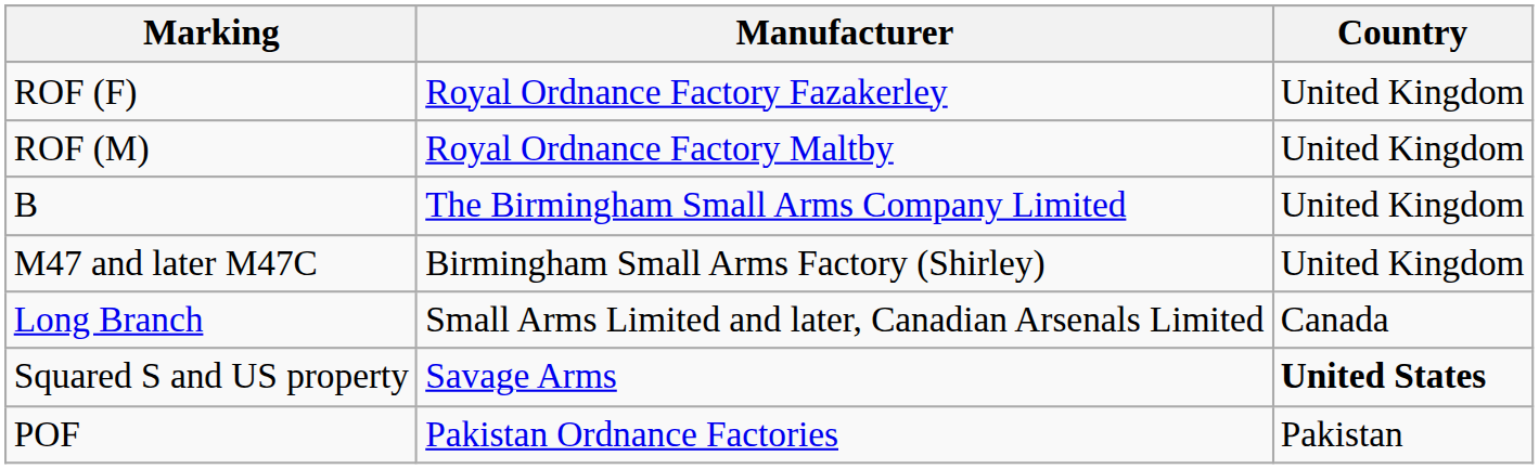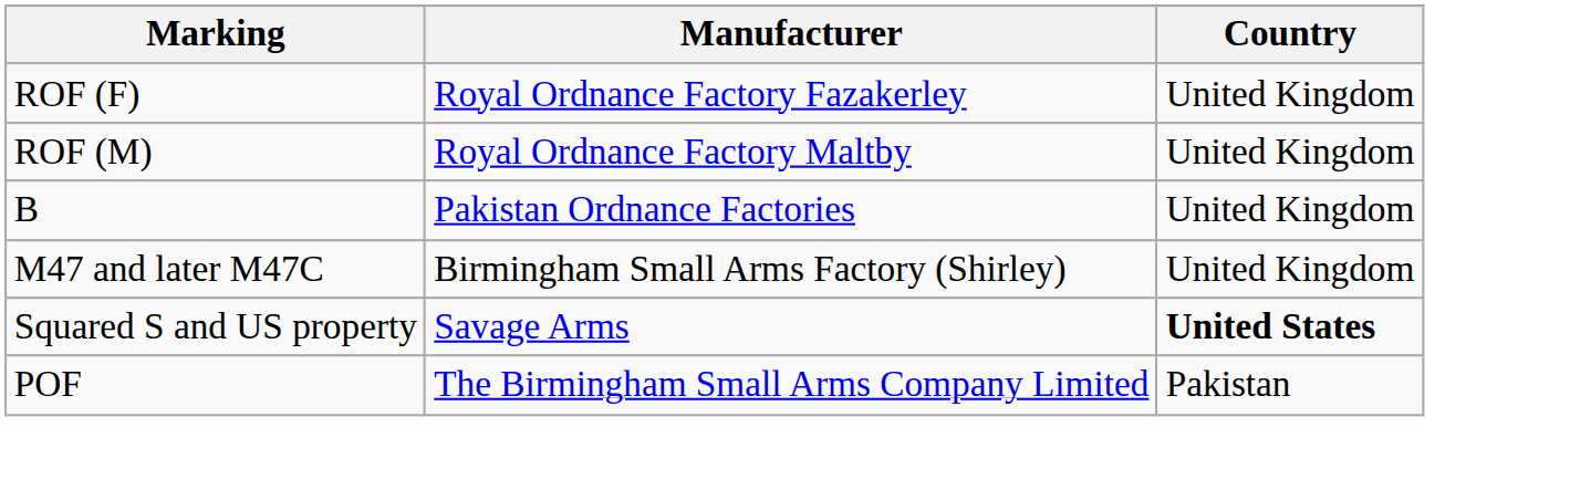B | Manufacturer: The Birmingham Small Arms Company Limited -> Pakistan Ordnance Factories
- row: Long Branch | Small Arms Limited and later, Canadian Arsenals Limited | Canada
POF | Manufacturer: Pakistan Ordnance Factories -> The Birmingham Small Arms Company Limited
